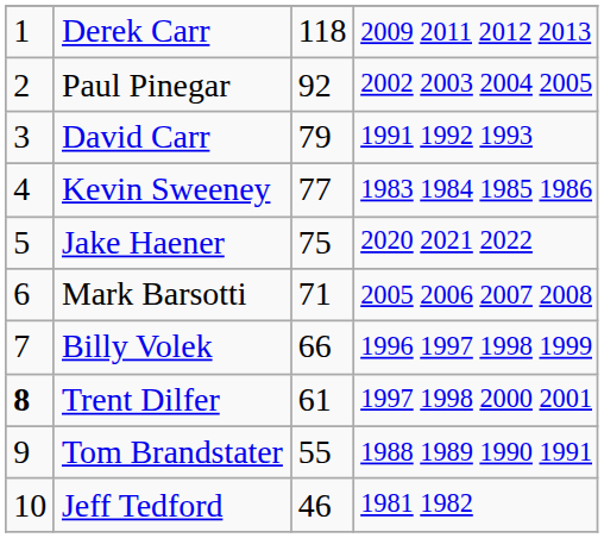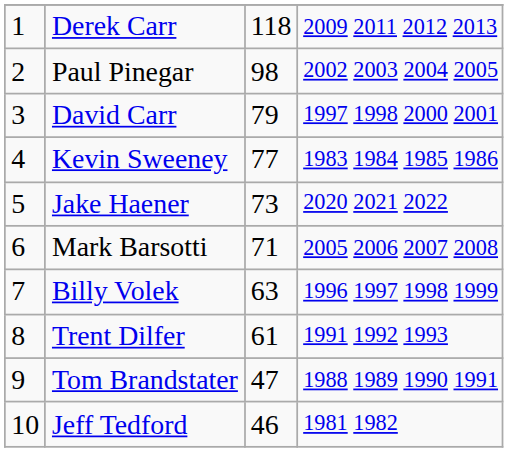Paul Pinegar | column 3: 92 -> 98
David Carr | column 4: 1991 1992 1993 -> 1997 1998 2000 2001
Jake Haener | column 3: 75 -> 73
Billy Volek | column 3: 66 -> 63
Trent Dilfer | column 1: bold -> normal
Trent Dilfer | column 4: 1997 1998 2000 2001 -> 1991 1992 1993
Tom Brandstater | column 3: 55 -> 47
